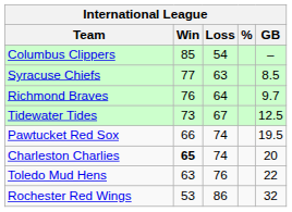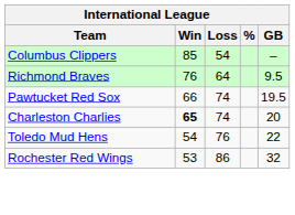- row: Syracuse Chiefs | 77 | 63 | 8.5
Richmond Braves | GB: 9.7 -> 9.5
- row: Tidewater Tides | 73 | 67 | 12.5
Toledo Mud Hens | Win: 63 -> 54
